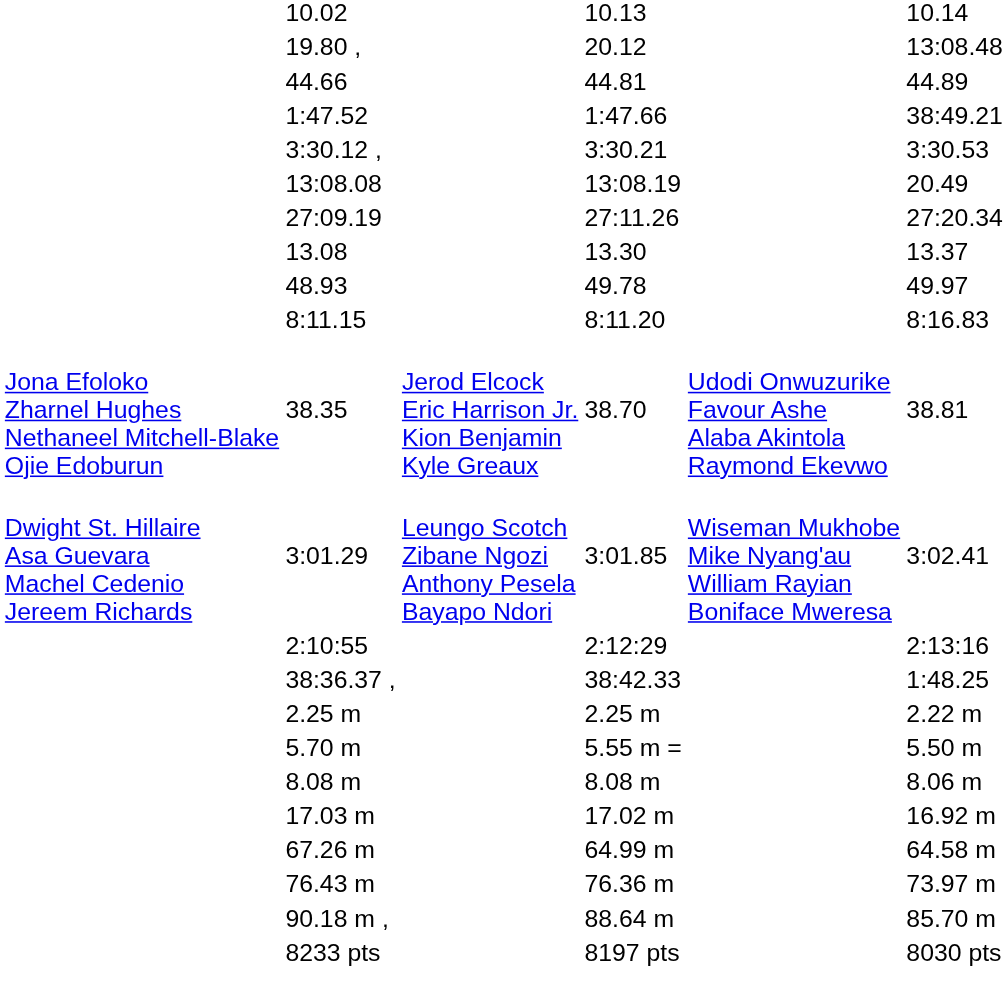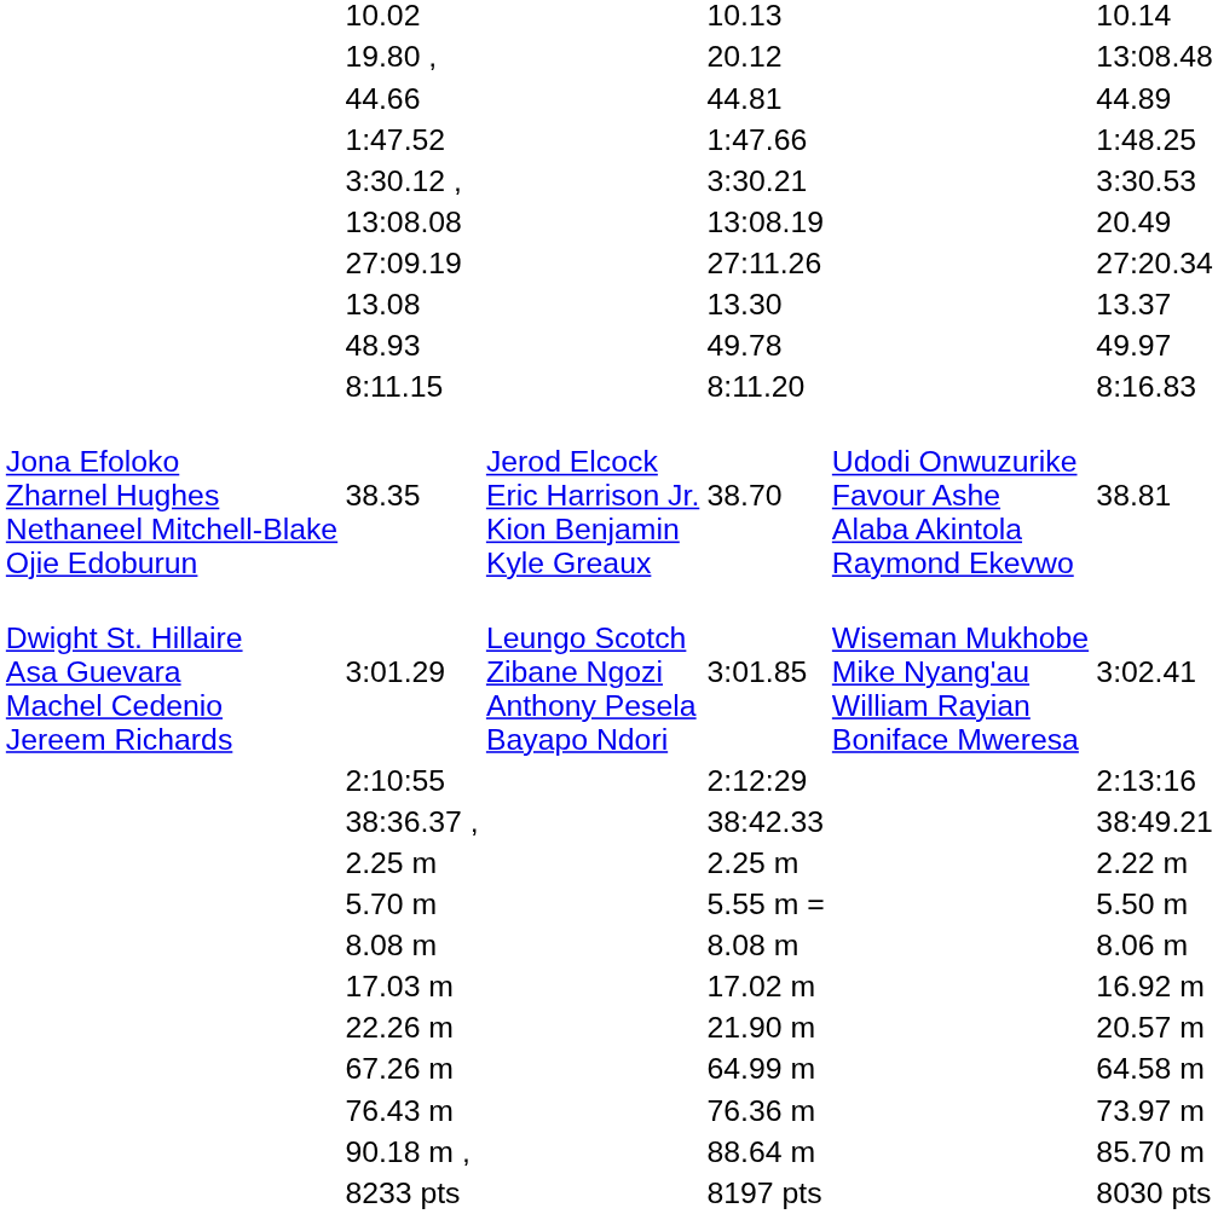1:47.52 | column 7: 38:49.21 -> 1:48.25
38:36.37 , | column 7: 1:48.25 -> 38:49.21
+ row: 22.26 m | 21.90 m | 20.57 m
